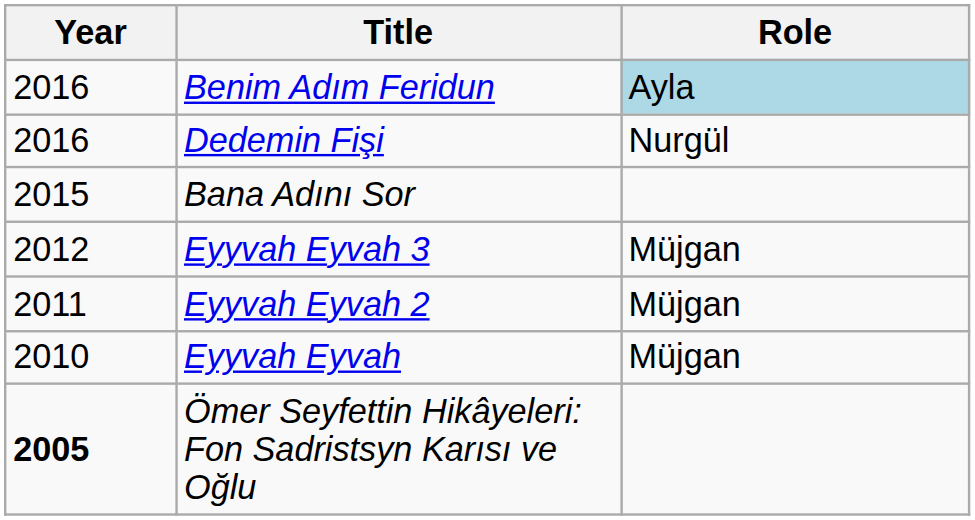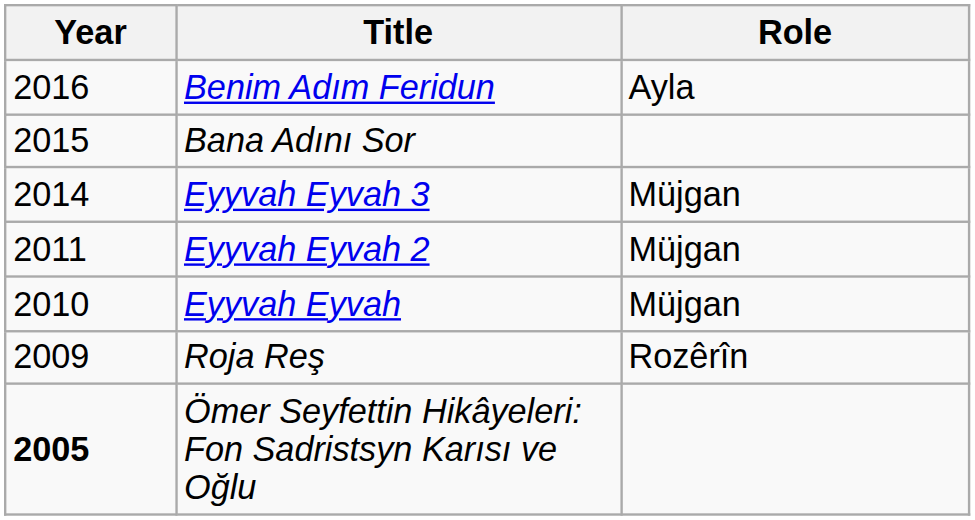Benim Adım Feridun | Role: lightblue background -> no background
- row: 2016 | Dedemin Fişi | Nurgül
Eyyvah Eyvah 3 | Year: 2012 -> 2014
+ row: 2009 | Roja Reş | Rozêrîn
